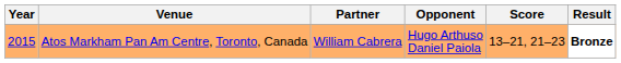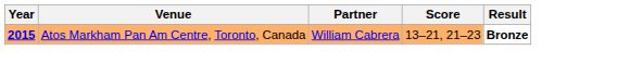- column: Opponent | Hugo Arthuso Daniel Paiola
Atos Markham Pan Am Centre, Toronto, Canada | Year: normal -> bold
